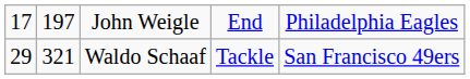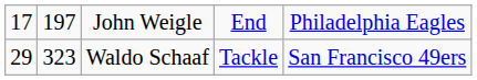Waldo Schaaf | column 2: 321 -> 323
